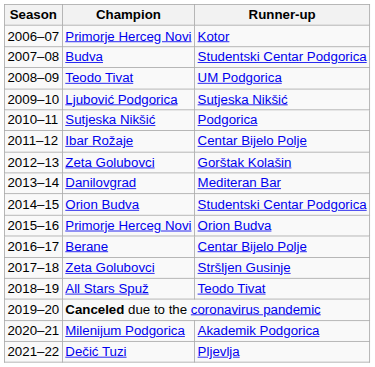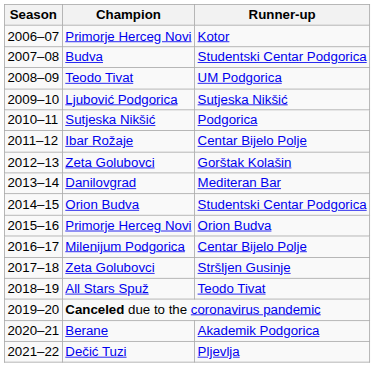2016–17 | Champion: Berane -> Milenijum Podgorica
2020–21 | Champion: Milenijum Podgorica -> Berane
